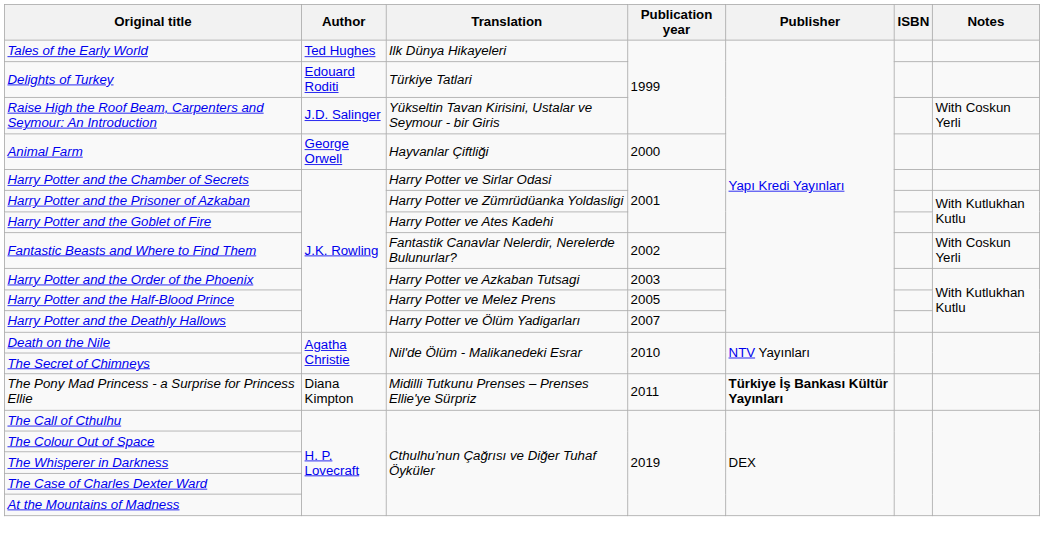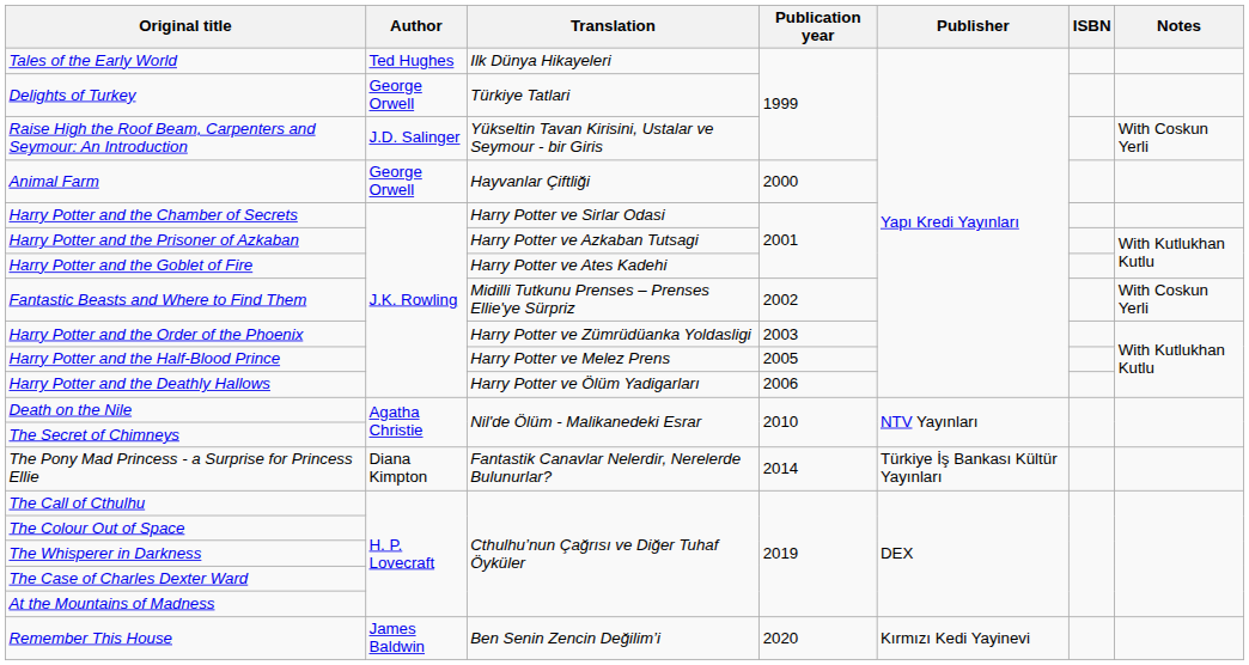Delights of Turkey | Author: Edouard Roditi -> George Orwell
Harry Potter and the Prisoner of Azkaban | Translation: Harry Potter ve Zümrüdüanka Yoldasligi -> Harry Potter ve Azkaban Tutsagi
Fantastic Beasts and Where to Find Them | Translation: Fantastik Canavlar Nelerdir, Nerelerde Bulunurlar? -> Midilli Tutkunu Prenses – Prenses Ellie'ye Sürpriz
Harry Potter and the Order of the Phoenix | Translation: Harry Potter ve Azkaban Tutsagi -> Harry Potter ve Zümrüdüanka Yoldasligi
Harry Potter and the Deathly Hallows | Publication year: 2007 -> 2006
The Pony Mad Princess - a Surprise for Princess Ellie | Translation: Midilli Tutkunu Prenses – Prenses Ellie'ye Sürpriz -> Fantastik Canavlar Nelerdir, Nerelerde Bulunurlar?
The Pony Mad Princess - a Surprise for Princess Ellie | Publication year: 2011 -> 2014
The Pony Mad Princess - a Surprise for Princess Ellie | Publisher: bold -> normal
+ row: Remember This House | James Baldwin | Ben Senin Zencin Değilim’i | 2020 | Kırmızı Kedi Yayinevi
